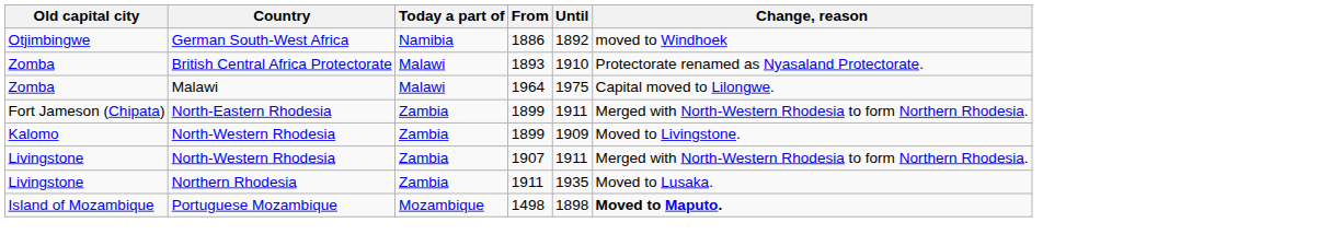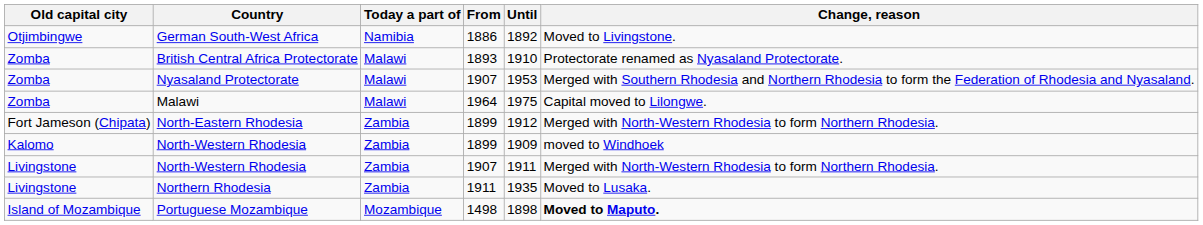German South-West Africa | Change, reason: moved to Windhoek -> Moved to Livingstone.
+ row: Zomba | Nyasaland Protectorate | Malawi | 1907 | 1953 | Merged with Southern Rhodesia and Northern Rhodesia to form the Federation of Rhodesia and Nyasaland.
North-Eastern Rhodesia | Until: 1911 -> 1912
North-Western Rhodesia / 1899 | Change, reason: Moved to Livingstone. -> moved to Windhoek
